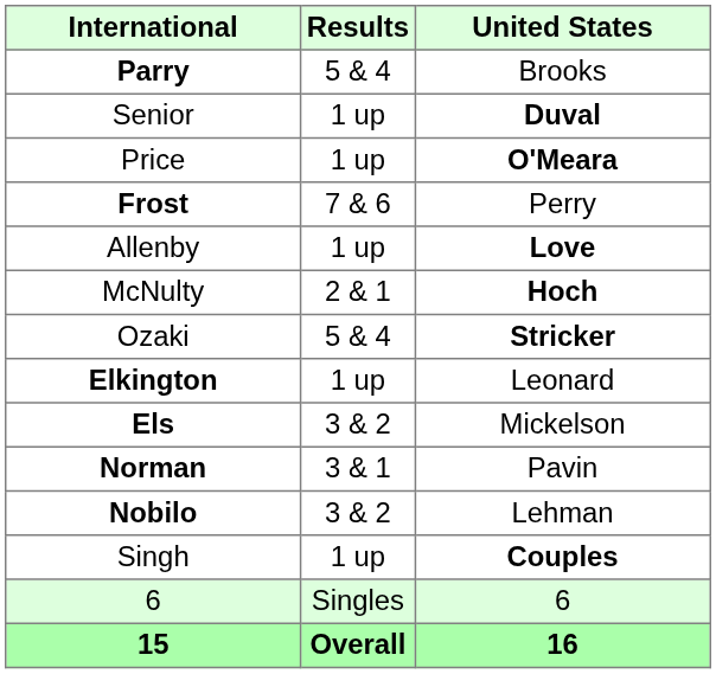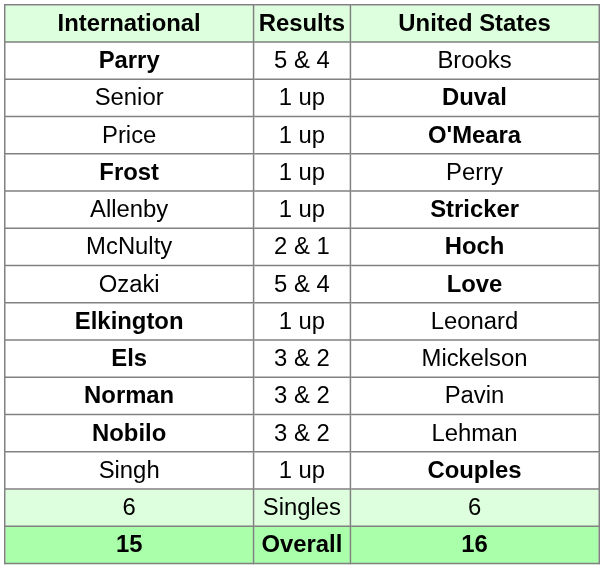Frost | Results: 7 & 6 -> 1 up
Allenby | United States: Love -> Stricker
Ozaki | United States: Stricker -> Love
Norman | Results: 3 & 1 -> 3 & 2
